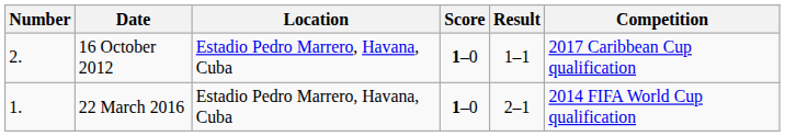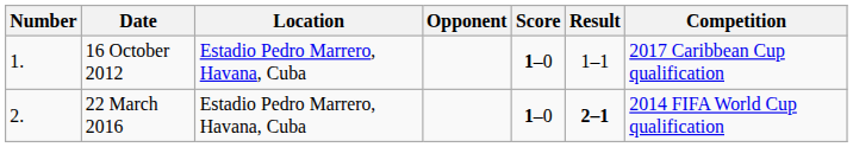+ column: Opponent
16 October 2012 | Number: 2. -> 1.
22 March 2016 | Number: 1. -> 2.
22 March 2016 | Result: normal -> bold
